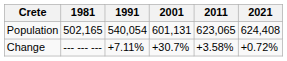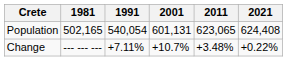Change | 2001: +30.7% -> +10.7%
Change | 2011: +3.58% -> +3.48%
Change | 2021: +0.72% -> +0.22%
